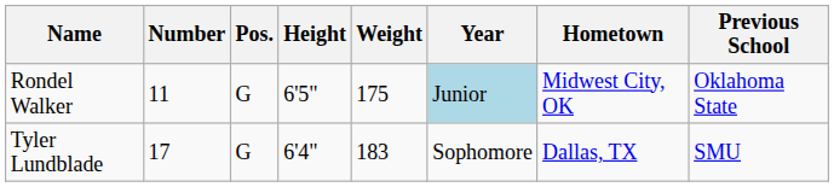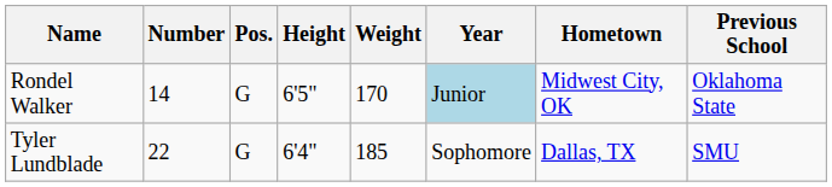Rondel Walker | Number: 11 -> 14
Rondel Walker | Weight: 175 -> 170
Tyler Lundblade | Number: 17 -> 22
Tyler Lundblade | Weight: 183 -> 185
